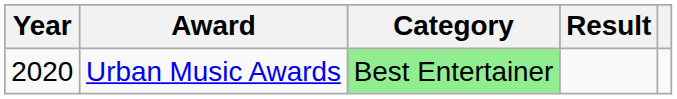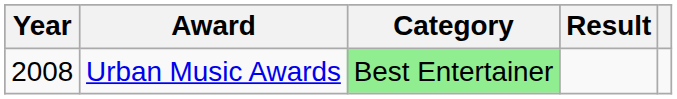Urban Music Awards | Year: 2020 -> 2008
